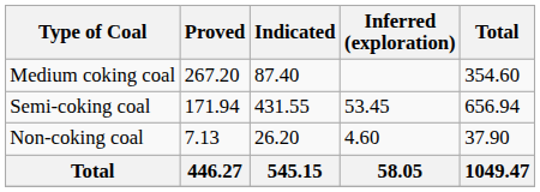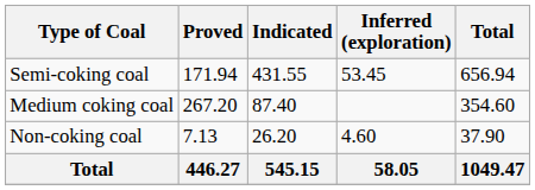rows swapped: Medium coking coal <-> Semi-coking coal
